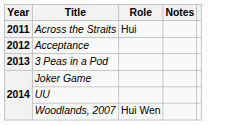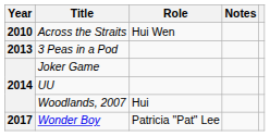Across the Straits | Year: 2011 -> 2010
Across the Straits | Role: Hui -> Hui Wen
- row: 2012 | Acceptance
Woodlands, 2007 | Role: Hui Wen -> Hui
+ row: 2017 | Wonder Boy | Patricia "Pat" Lee
